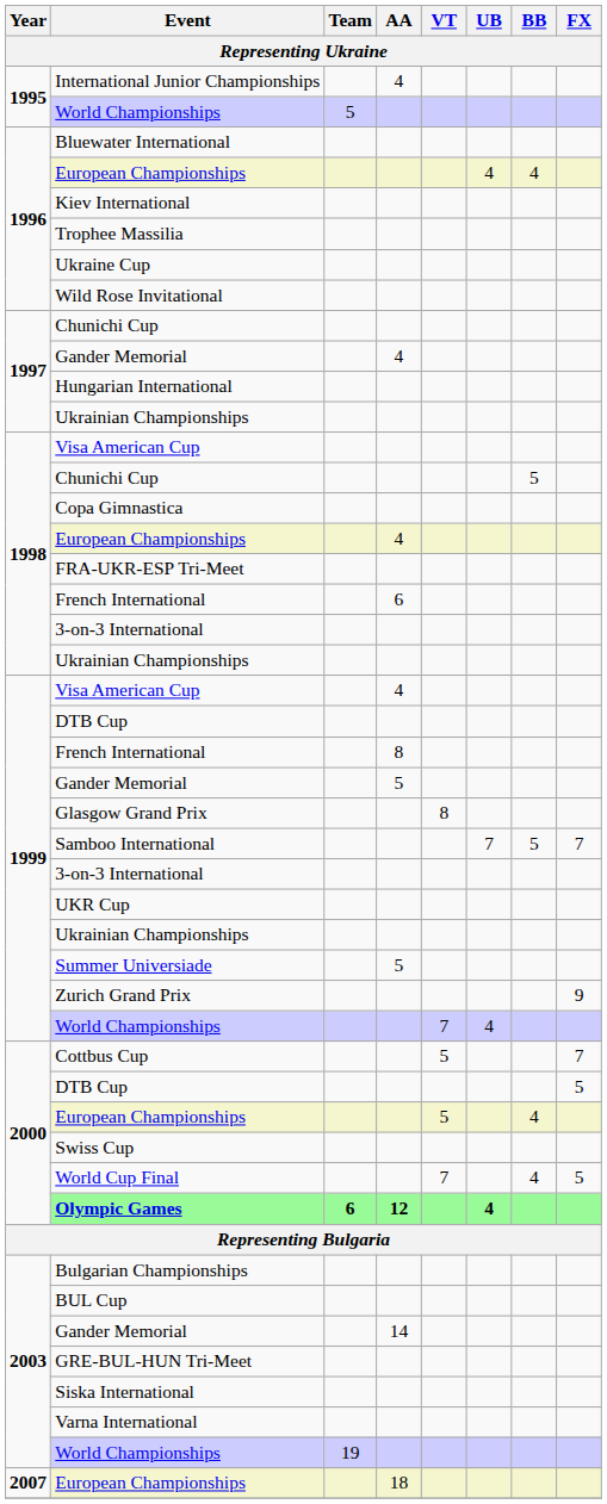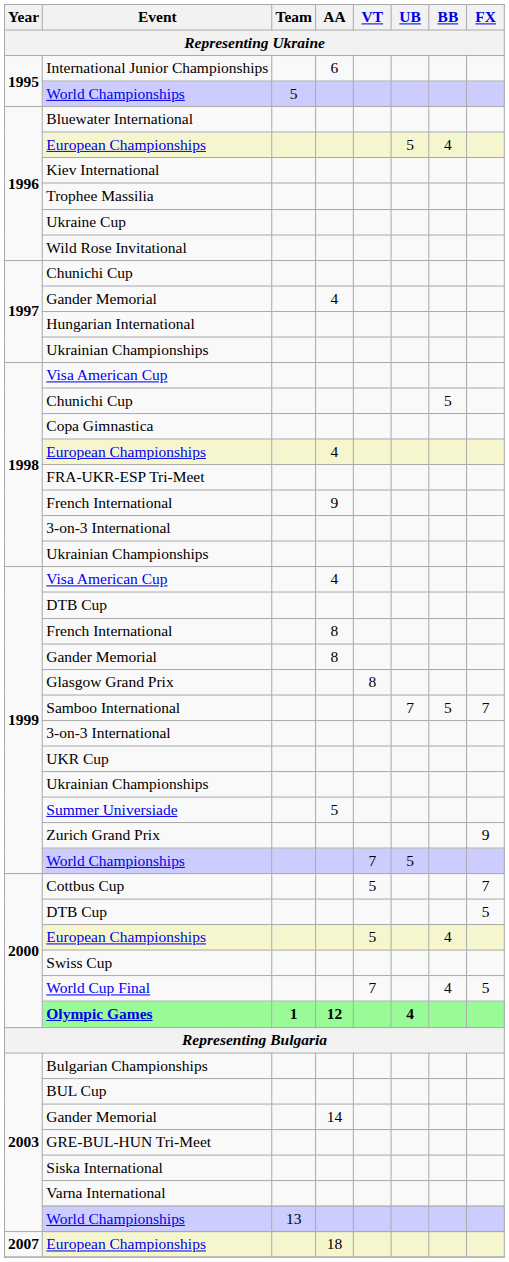International Junior Championships | AA: 4 -> 6
1996 / European Championships | UB: 4 -> 5
1998 / French International | AA: 6 -> 9
1999 / Gander Memorial | AA: 5 -> 8
1999 / World Championships | UB: 4 -> 5
Olympic Games | Team: 6 -> 1
2003 / World Championships | Team: 19 -> 13
